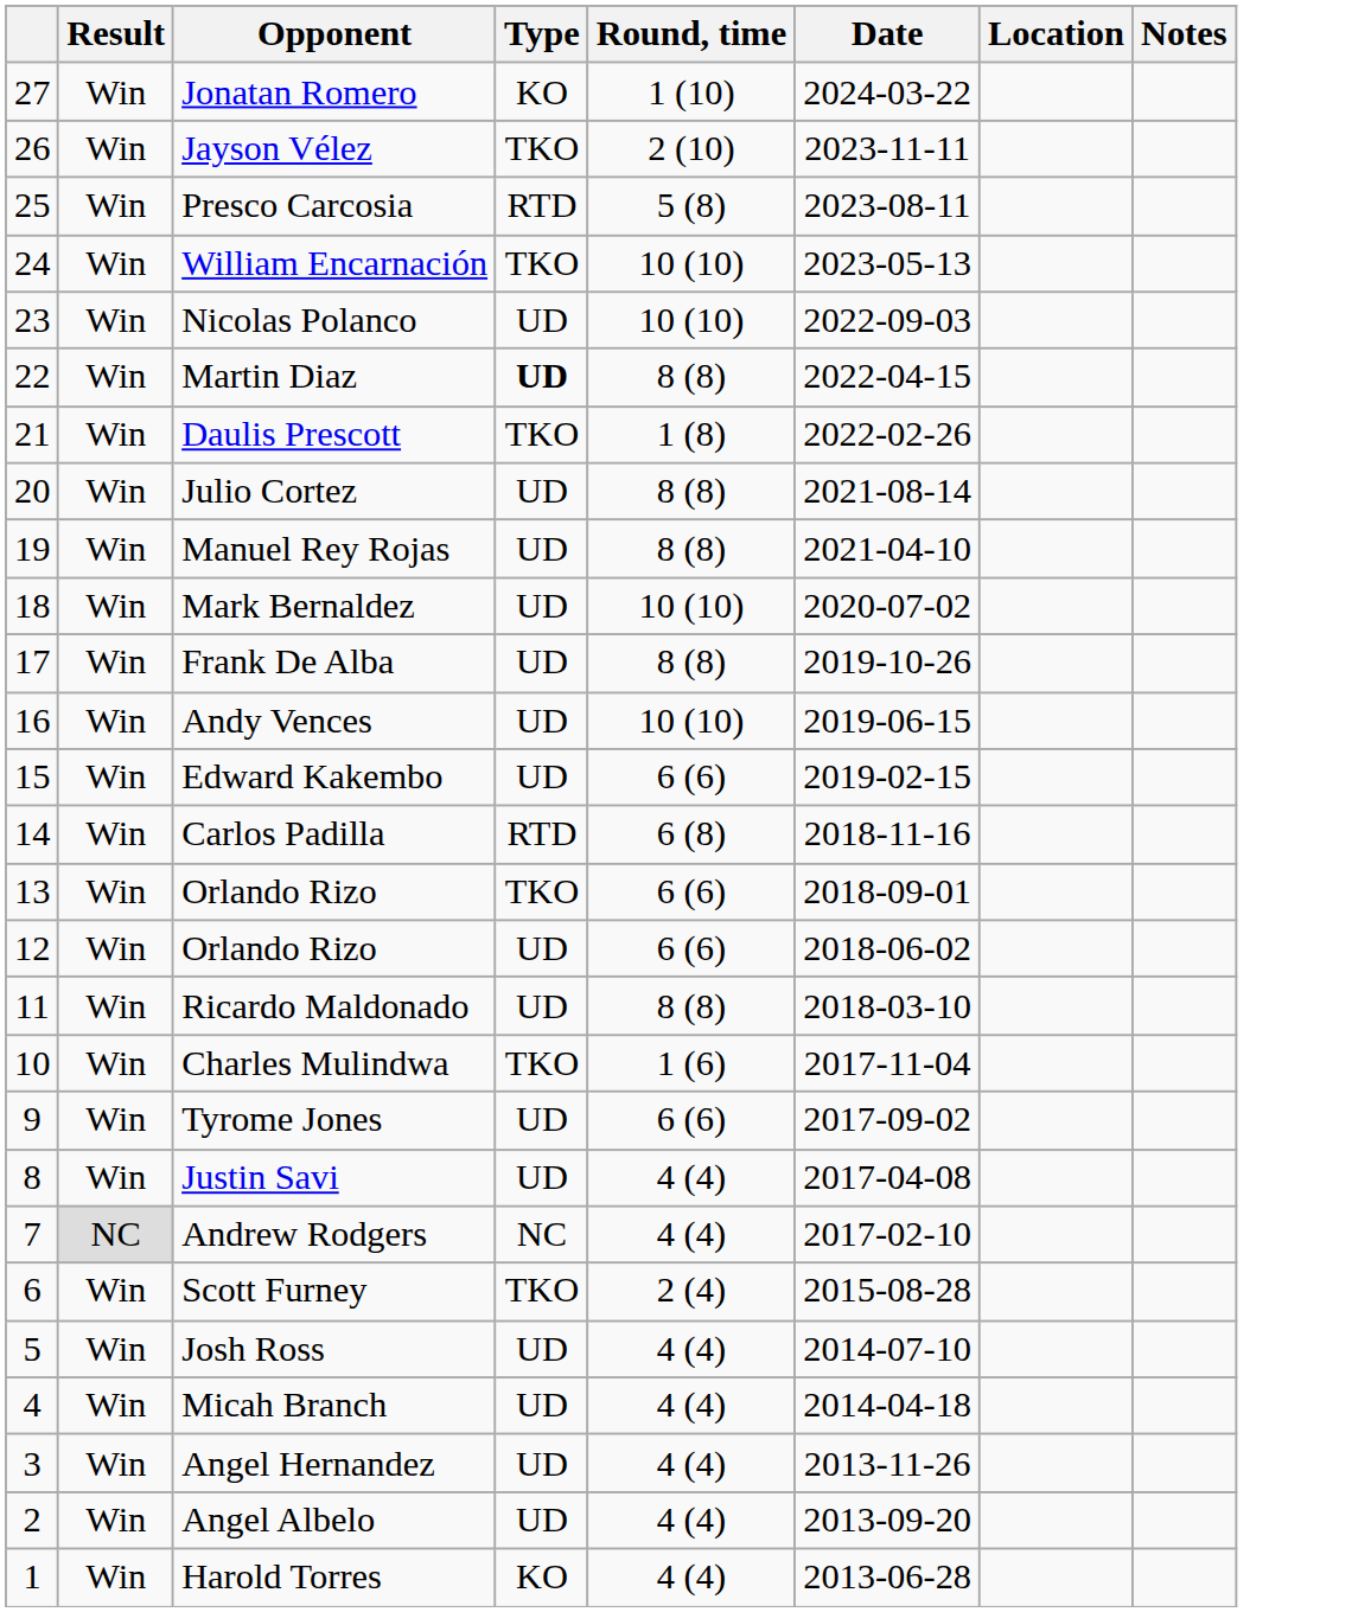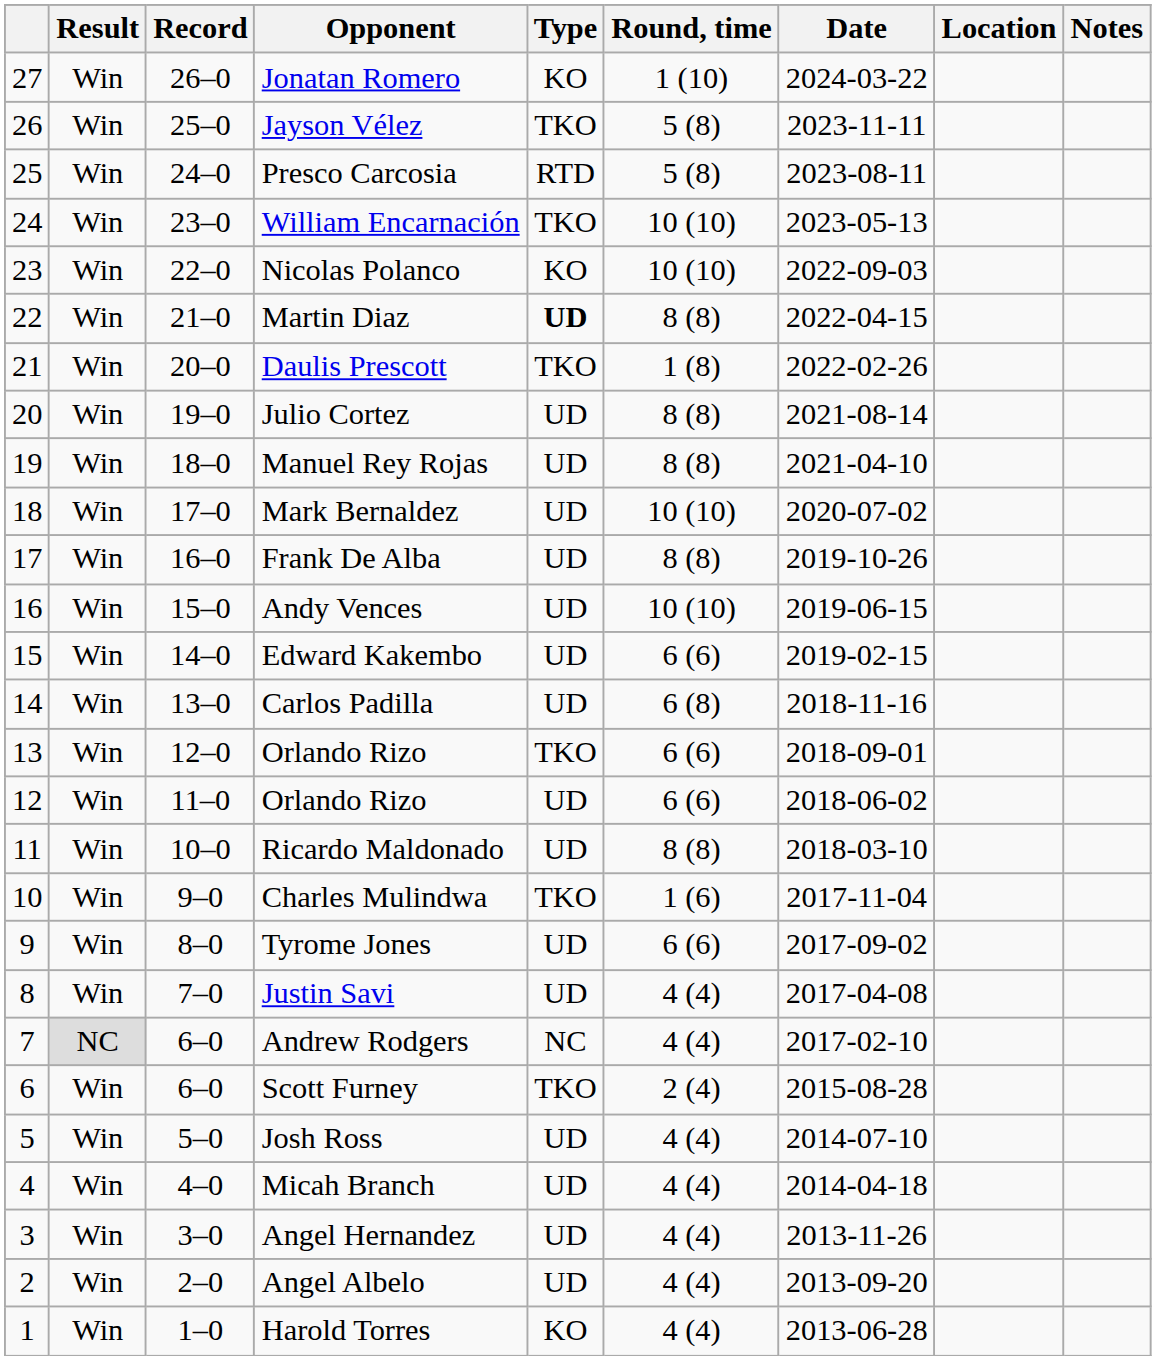+ column: Record | 26–0 | 25–0 | 24–0 | 23–0 | 22–0 | 21–0 | 20–0 | 19–0 | 18–0 | 17–0 | 16–0 | 15–0 | 14–0 | 13–0 | 12–0 | 11–0 | 10–0 | 9–0 | 8–0 | 7–0 | 6–0 | 6–0 | 5–0 | 4–0 | 3–0 | 2–0 | 1–0
Jayson Vélez | Round, time: 2 (10) -> 5 (8)
Nicolas Polanco | Type: UD -> KO
Carlos Padilla | Type: RTD -> UD
